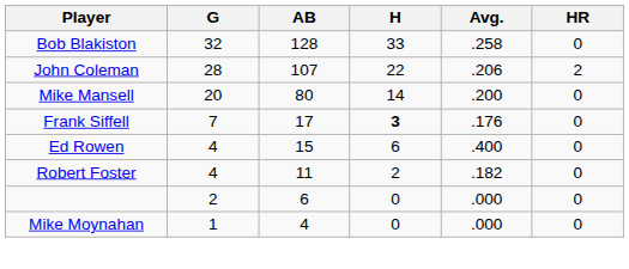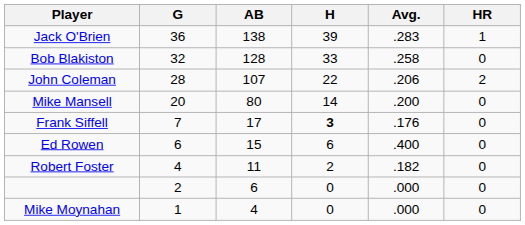+ row: Jack O'Brien | 36 | 138 | 39 | .283 | 1
Ed Rowen | G: 4 -> 6
